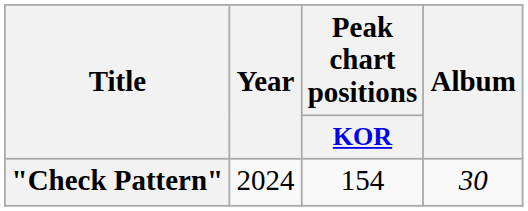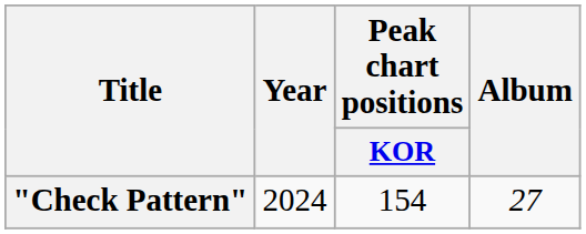"Check Pattern" | Album: 30 -> 27
